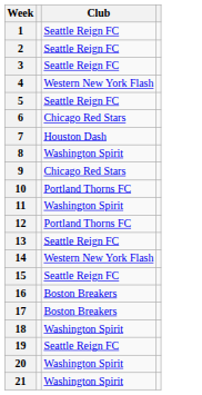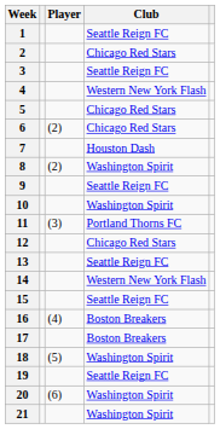+ column: Player | (2) | (2) | (3) | (4) | (5) | (6)
2 | Club: Seattle Reign FC -> Chicago Red Stars
5 | Club: Seattle Reign FC -> Chicago Red Stars
9 | Club: Chicago Red Stars -> Seattle Reign FC
10 | Club: Portland Thorns FC -> Washington Spirit
11 | Club: Washington Spirit -> Portland Thorns FC
12 | Club: Portland Thorns FC -> Chicago Red Stars
